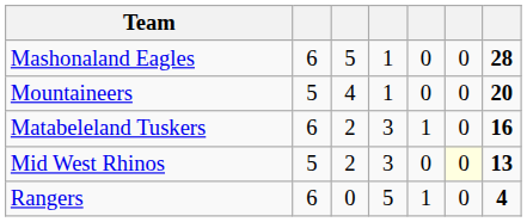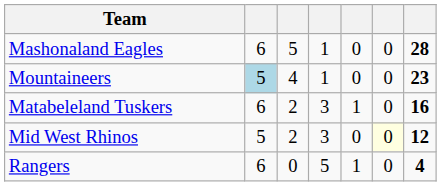Mountaineers | column 2: no background -> lightblue background
Mountaineers | column 7: 20 -> 23
Mid West Rhinos | column 7: 13 -> 12
